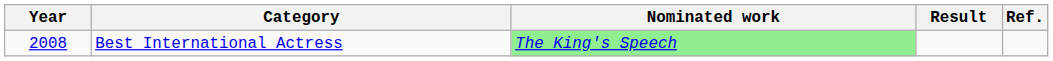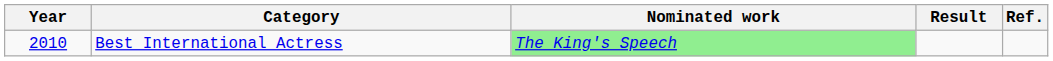Best International Actress | Year: 2008 -> 2010
